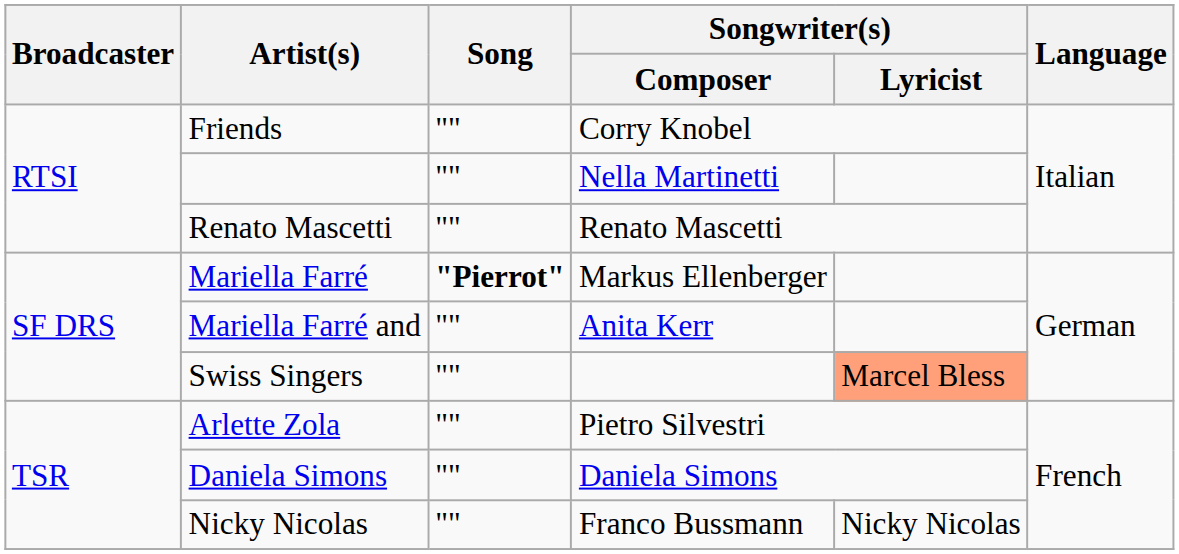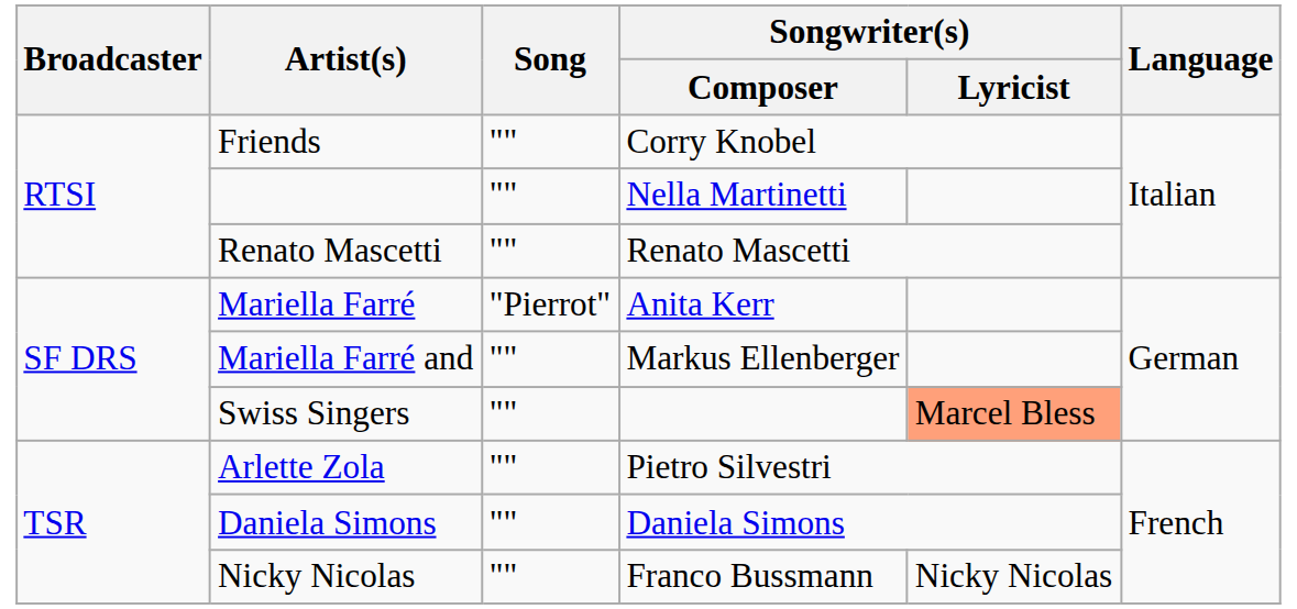Mariella Farré | Song: bold -> normal
Mariella Farré | Songwriter(s) / Composer: Markus Ellenberger -> Anita Kerr
Mariella Farré and | Songwriter(s) / Composer: Anita Kerr -> Markus Ellenberger
